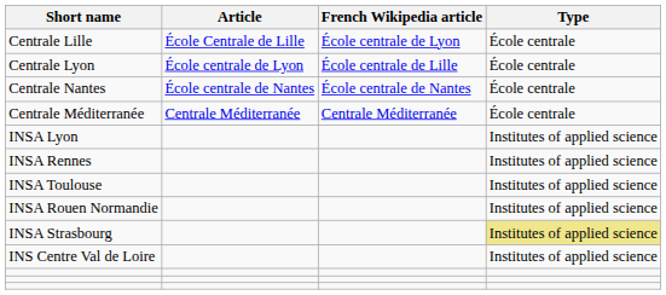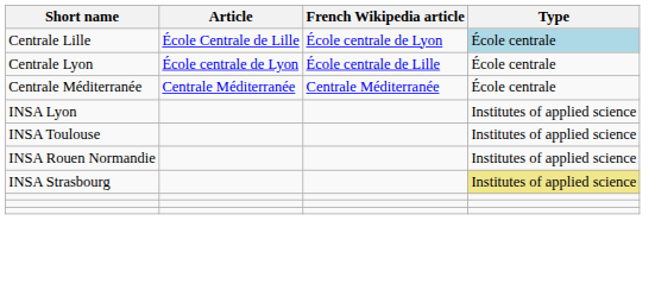Centrale Lille | Type: no background -> lightblue background
- row: Centrale Nantes | École centrale de Nantes | École centrale de Nantes | École centrale
- row: INSA Rennes | Institutes of applied science
- row: INS Centre Val de Loire | Institutes of applied science
